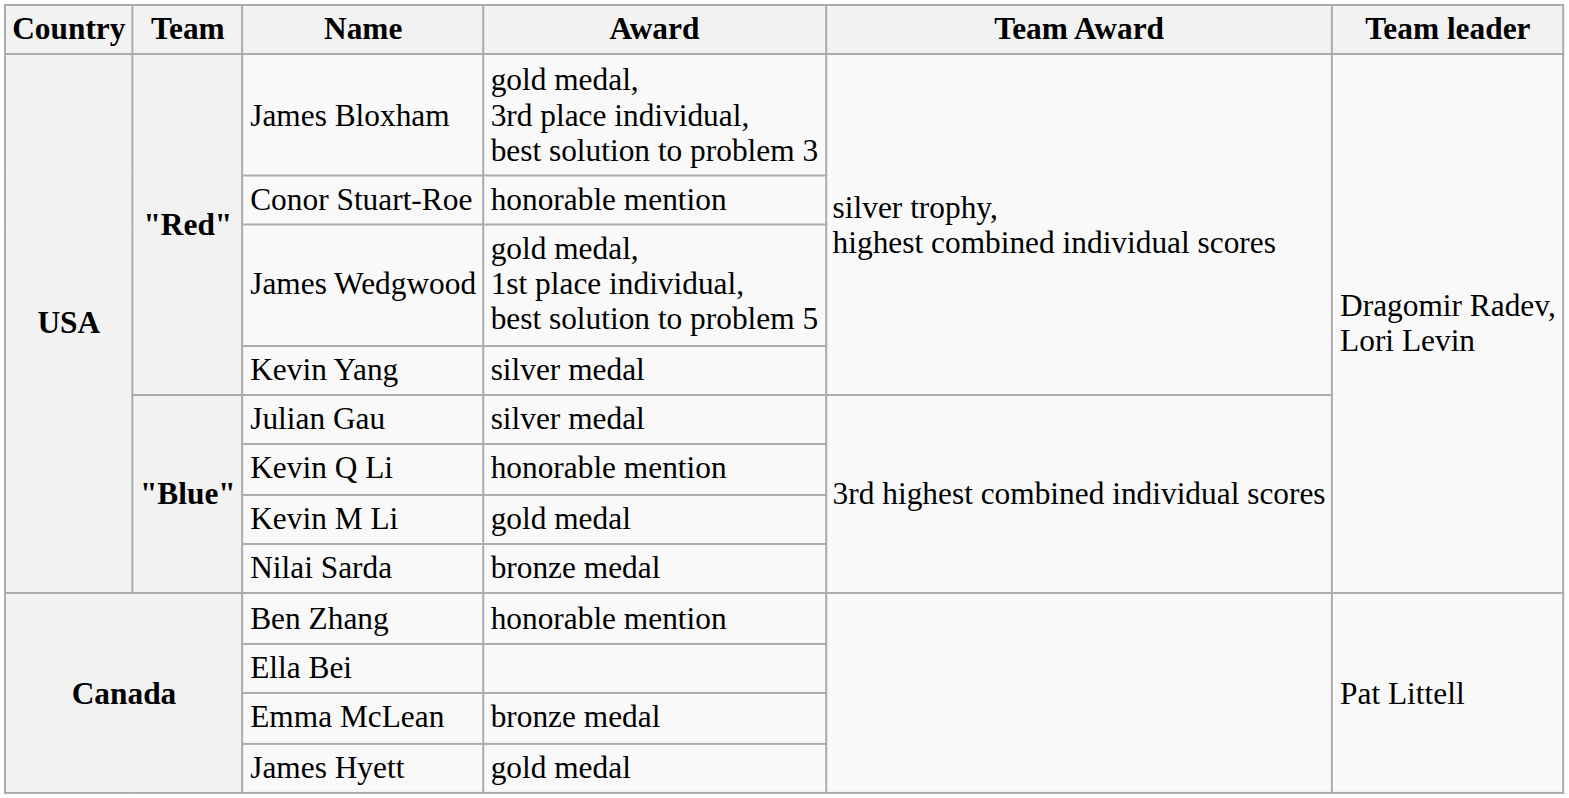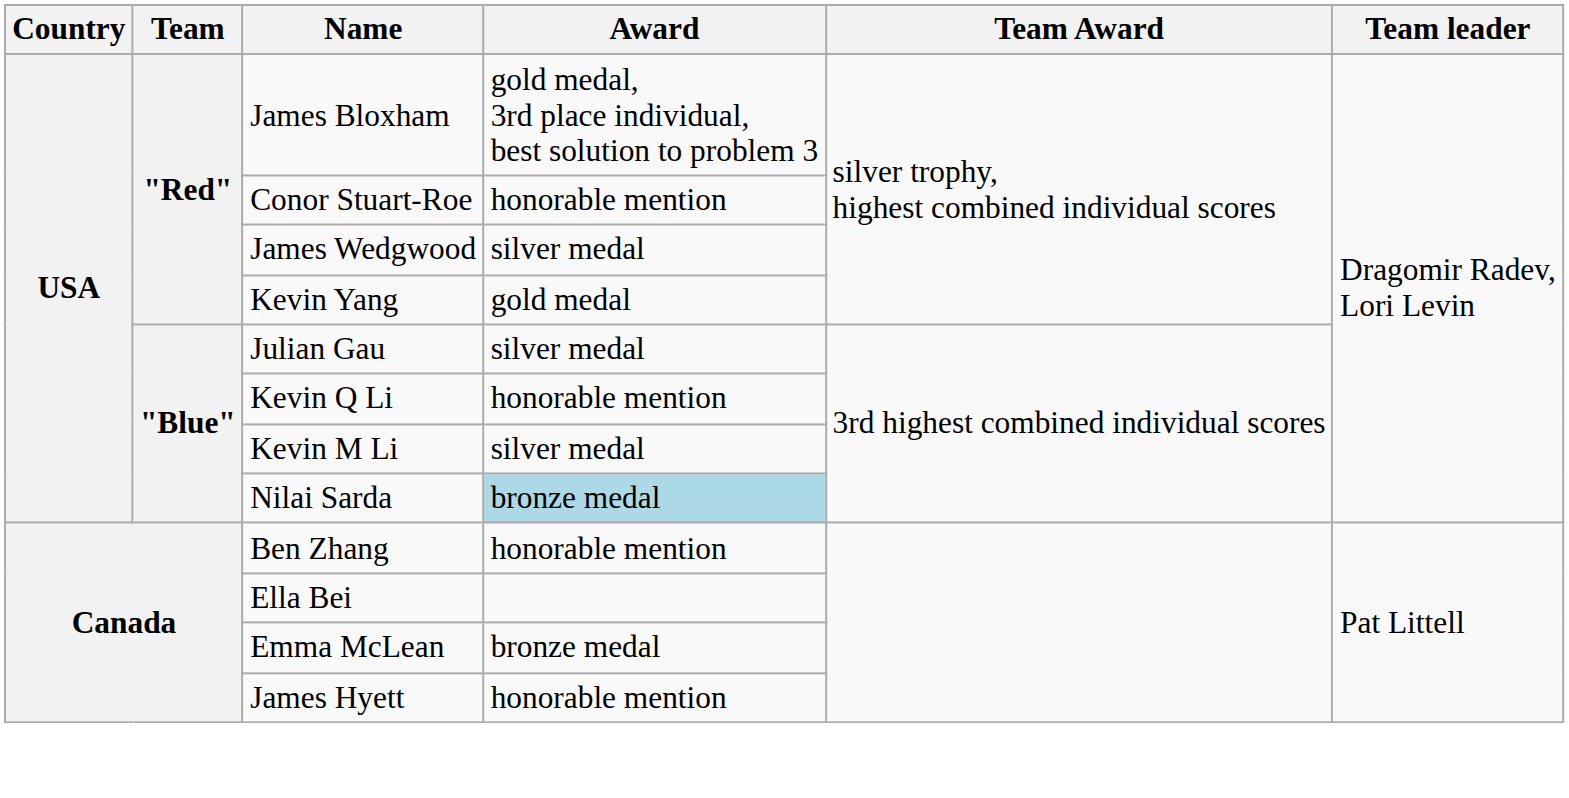James Wedgwood | Award: gold medal, 1st place individual, best solution to problem 5 -> silver medal
Kevin Yang | Award: silver medal -> gold medal
Kevin M Li | Award: gold medal -> silver medal
Nilai Sarda | Award: no background -> lightblue background
James Hyett | Award: gold medal -> honorable mention
